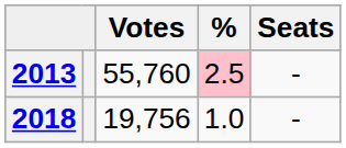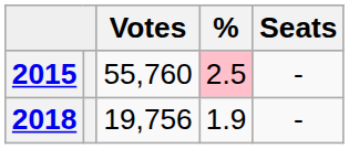55,760 | column 1: 2013 -> 2015
19,756 | %: 1.0 -> 1.9
